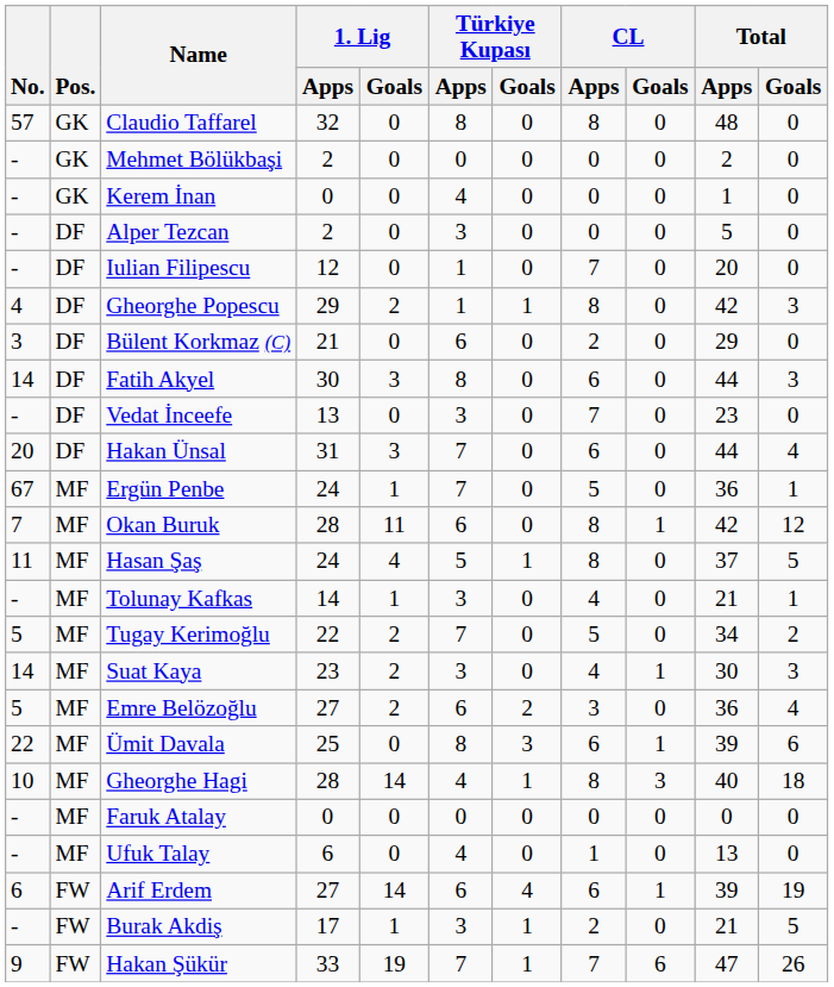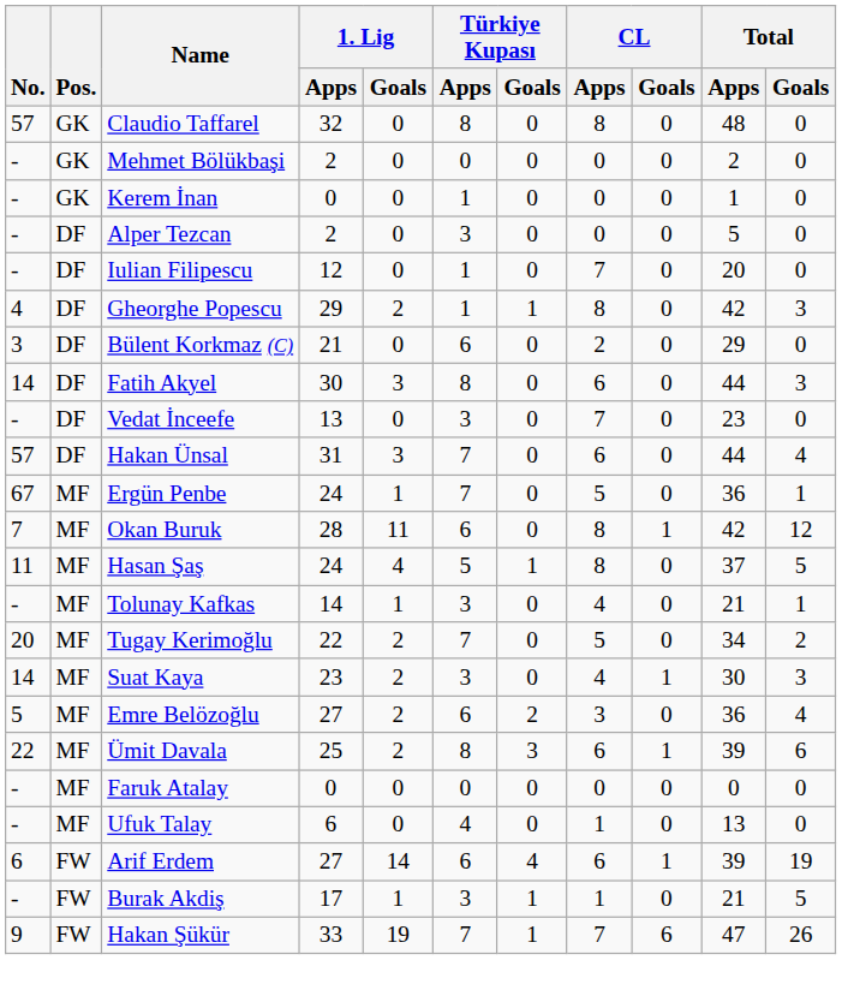Kerem İnan | Türkiye Kupası / Apps: 4 -> 1
Hakan Ünsal | No.: 20 -> 57
Tugay Kerimoğlu | No.: 5 -> 20
Ümit Davala | 1. Lig / Goals: 0 -> 2
- row: 10 | MF | Gheorghe Hagi | 28 | 14 | 4 | 1 | 8 | 3 | 40 | 18
Burak Akdiş | CL / Apps: 2 -> 1
